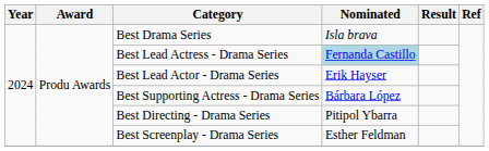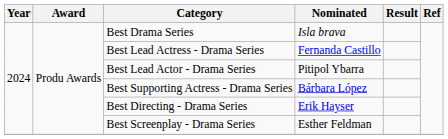Best Lead Actress - Drama Series | Nominated: lightblue background -> no background
Best Lead Actor - Drama Series | Nominated: Erik Hayser -> Pitipol Ybarra
Best Directing - Drama Series | Nominated: Pitipol Ybarra -> Erik Hayser
